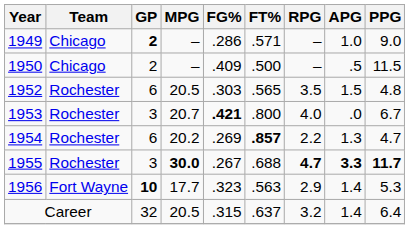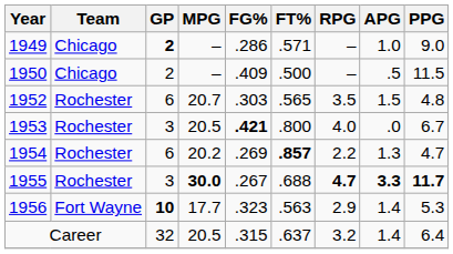1952 | MPG: 20.5 -> 20.7
1953 | MPG: 20.7 -> 20.5
